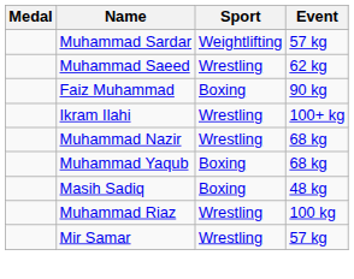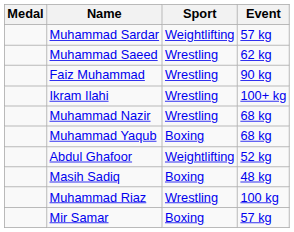Faiz Muhammad | Sport: Boxing -> Wrestling
+ row: Abdul Ghafoor | Weightlifting | 52 kg
Mir Samar | Sport: Wrestling -> Boxing
